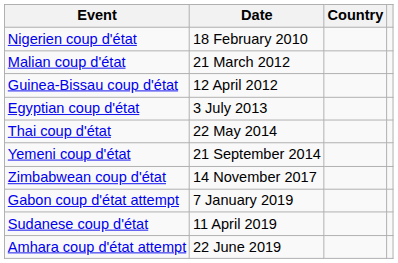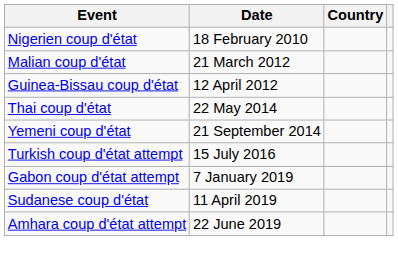- row: Egyptian coup d'état | 3 July 2013
+ row: Turkish coup d'état attempt | 15 July 2016
- row: Zimbabwean coup d'état | 14 November 2017
